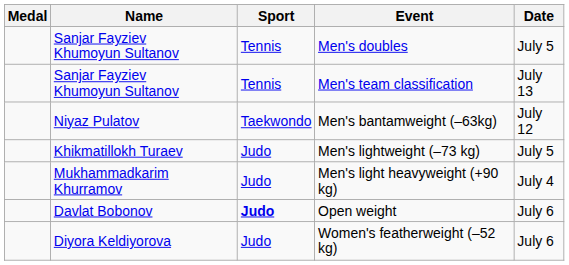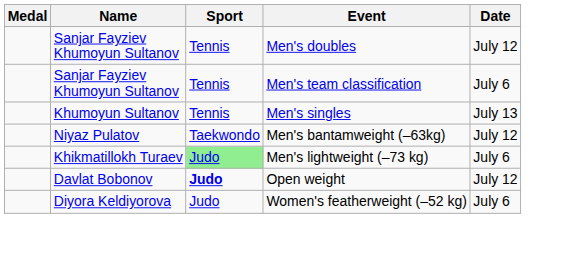Men's doubles | Date: July 5 -> July 12
Men's team classification | Date: July 13 -> July 6
+ row: Khumoyun Sultanov | Tennis | Men's singles | July 13
Men's lightweight (–73 kg) | Sport: no background -> lightgreen background
Men's lightweight (–73 kg) | Date: July 5 -> July 6
- row: Mukhammadkarim Khurramov | Judo | Men's light heavyweight (+90 kg) | July 4
Open weight | Date: July 6 -> July 12
